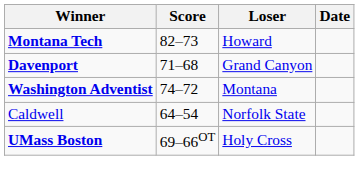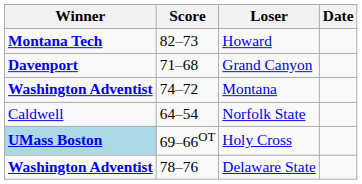Holy Cross | Winner: no background -> lightblue background
+ row: Washington Adventist | 78–76 | Delaware State
